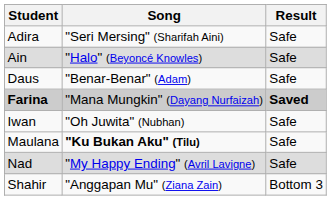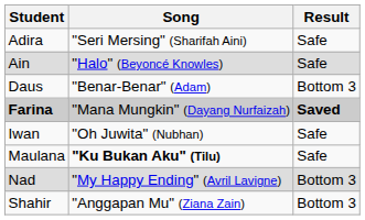Daus | Result: Safe -> Bottom 3
Nad | Result: Safe -> Bottom 3
